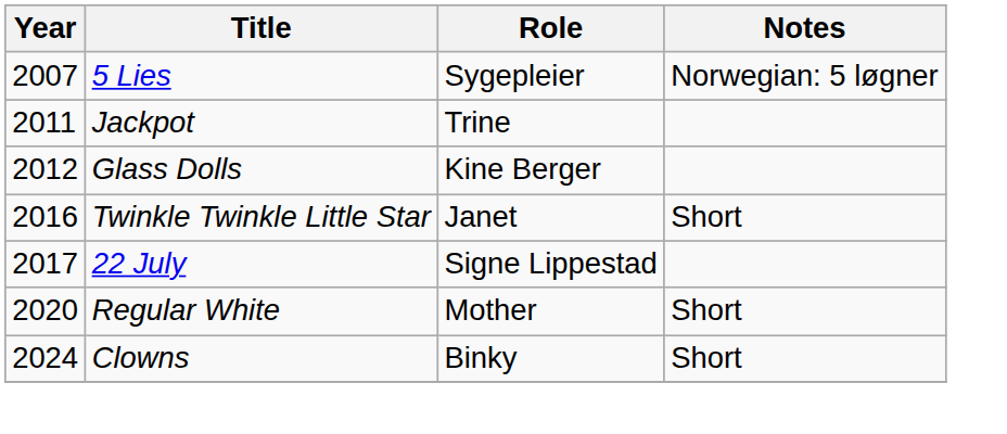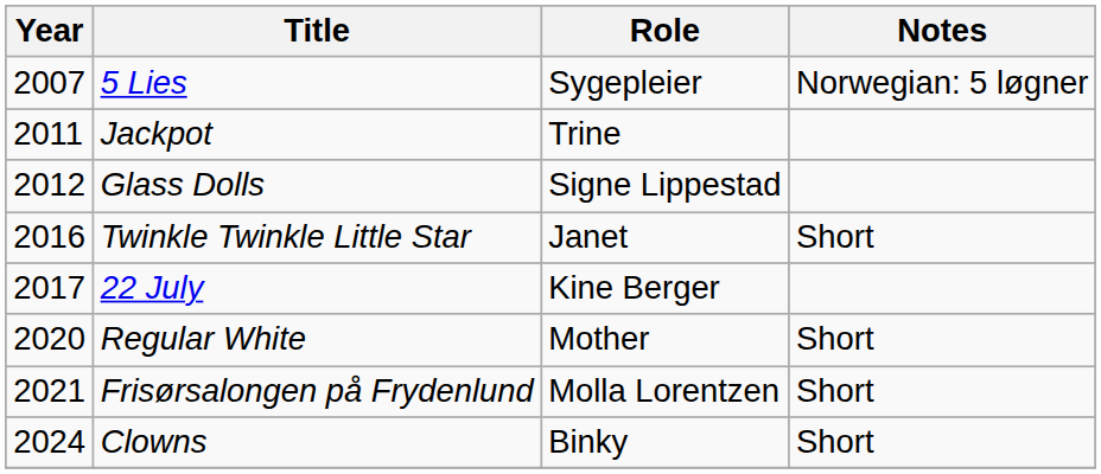Glass Dolls | Role: Kine Berger -> Signe Lippestad
22 July | Role: Signe Lippestad -> Kine Berger
+ row: 2021 | Frisørsalongen på Frydenlund | Molla Lorentzen | Short
